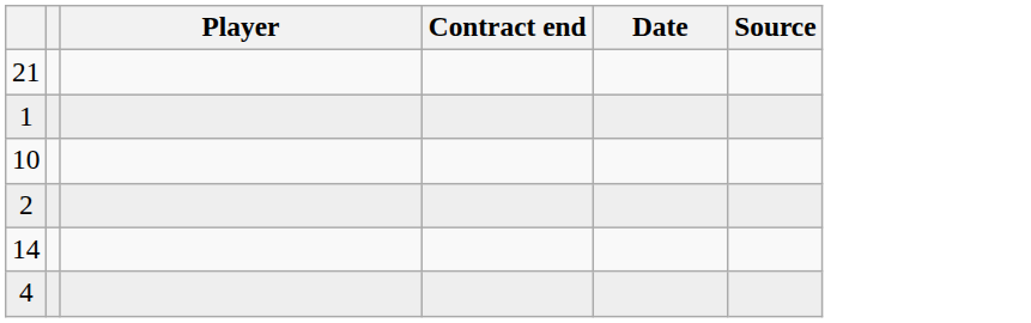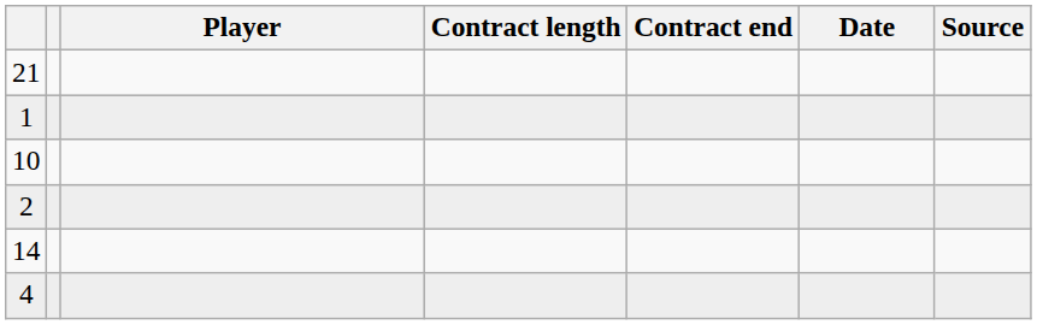+ column: Contract length
